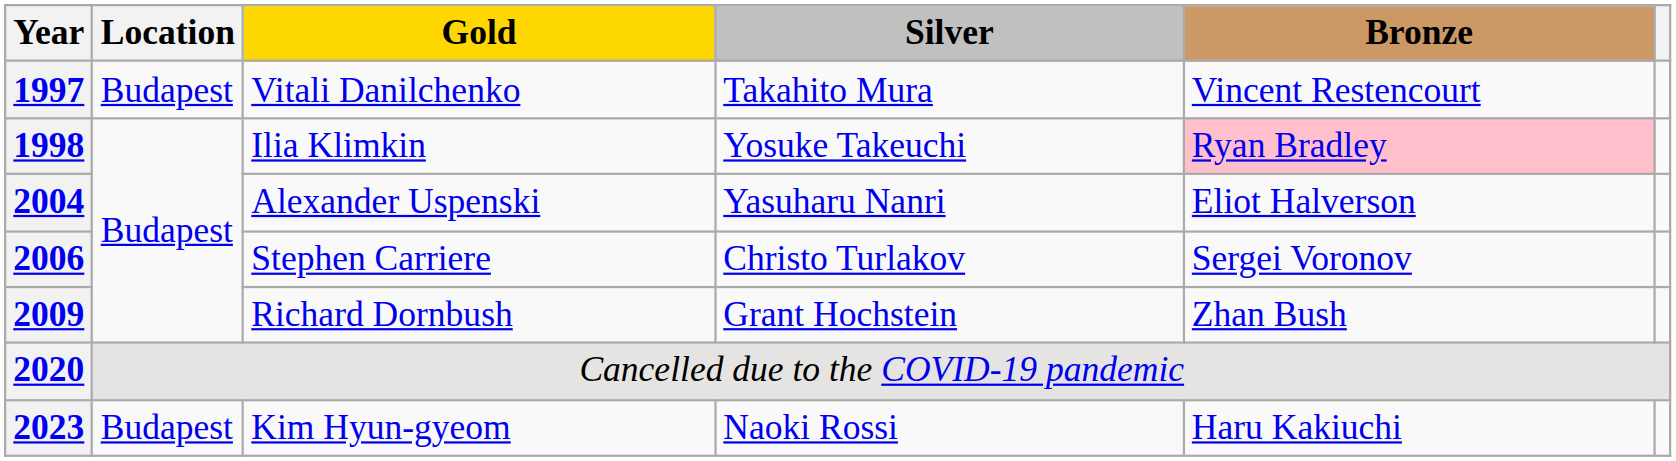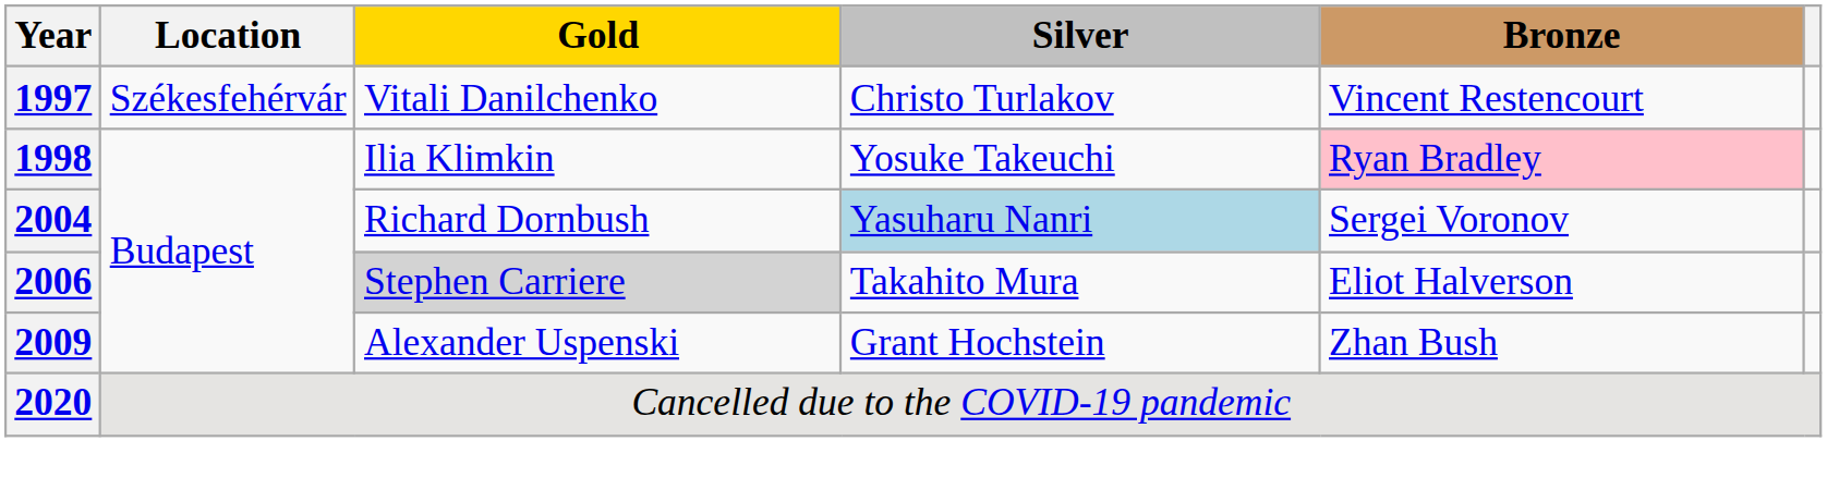1997 | Location: Budapest -> Székesfehérvár
1997 | Silver: Takahito Mura -> Christo Turlakov
2004 | Gold: Alexander Uspenski -> Richard Dornbush
2004 | Silver: no background -> lightblue background
2004 | Bronze: Eliot Halverson -> Sergei Voronov
2006 | Gold: no background -> lightgrey background
2006 | Silver: Christo Turlakov -> Takahito Mura
2006 | Bronze: Sergei Voronov -> Eliot Halverson
2009 | Gold: Richard Dornbush -> Alexander Uspenski
- row: 2023 | Budapest | Kim Hyun-gyeom | Naoki Rossi | Haru Kakiuchi
